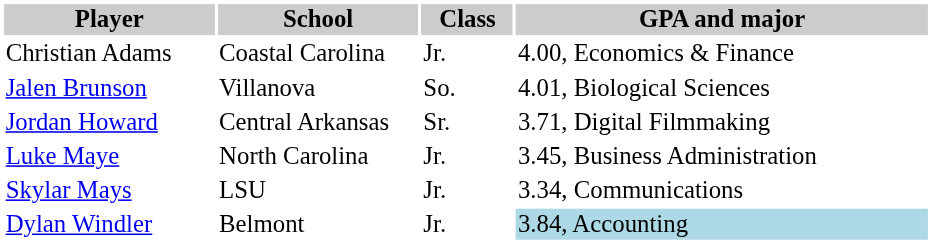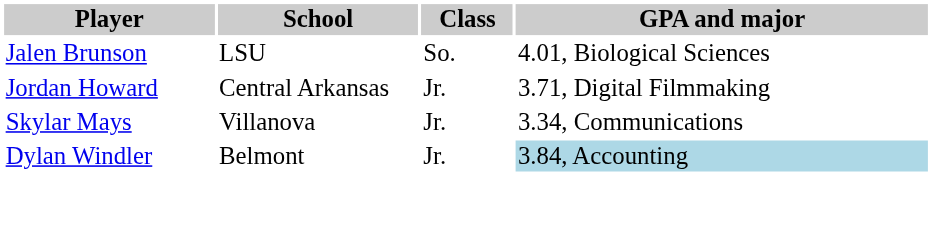- row: Christian Adams | Coastal Carolina | Jr. | 4.00, Economics & Finance
Jalen Brunson | School: Villanova -> LSU
Jordan Howard | Class: Sr. -> Jr.
- row: Luke Maye | North Carolina | Jr. | 3.45, Business Administration
Skylar Mays | School: LSU -> Villanova
